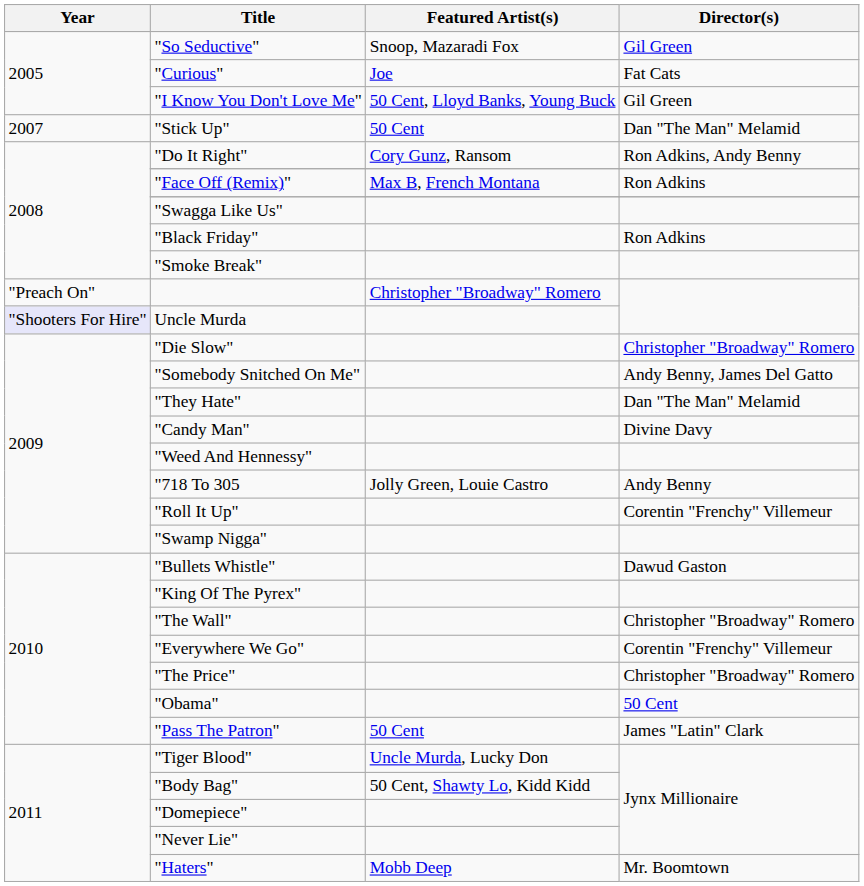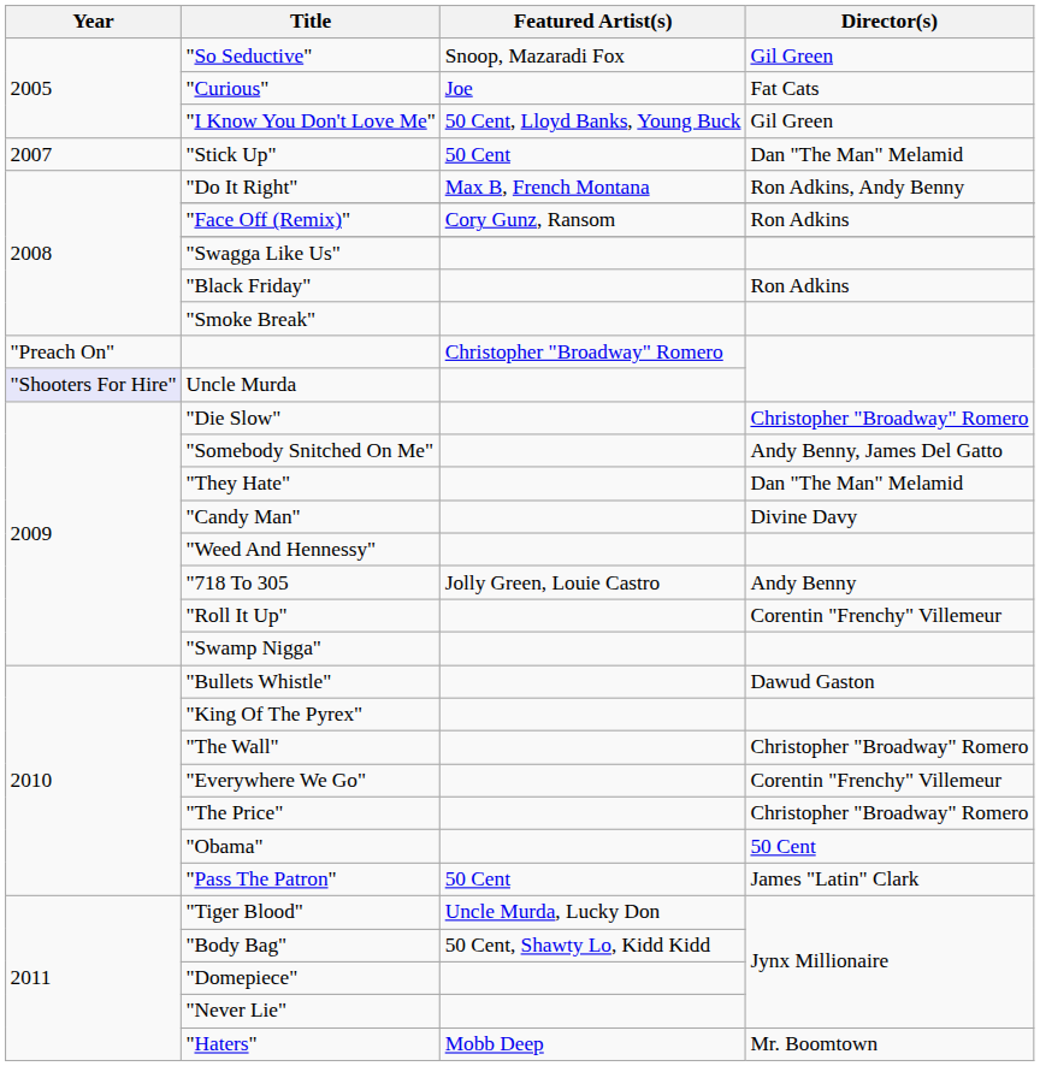"Do It Right" | Featured Artist(s): Cory Gunz, Ransom -> Max B, French Montana
"Face Off (Remix)" | Featured Artist(s): Max B, French Montana -> Cory Gunz, Ransom
